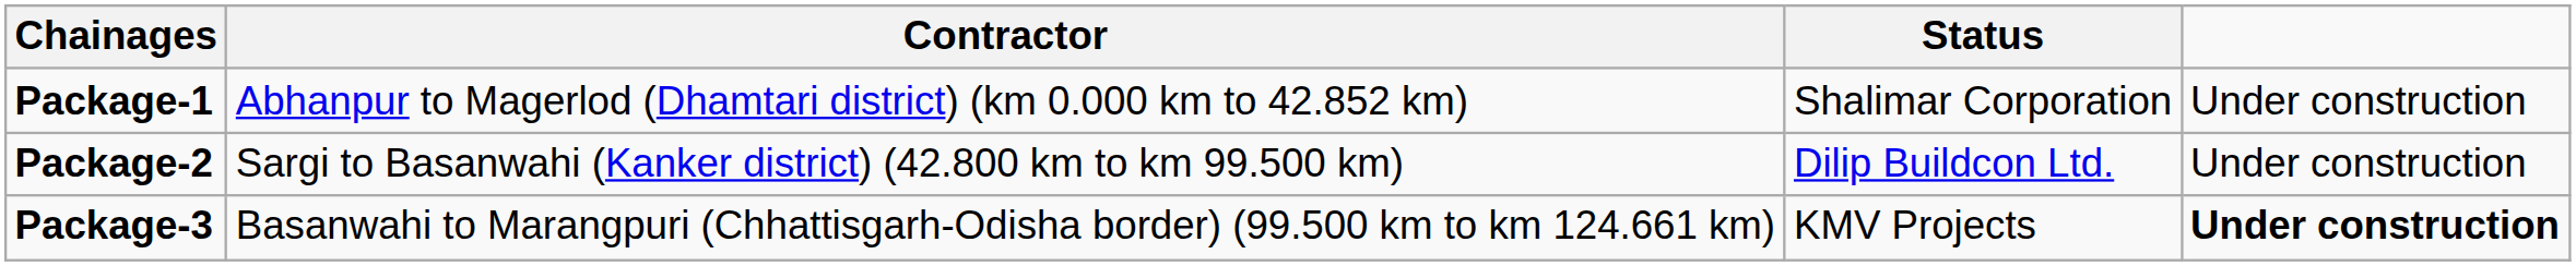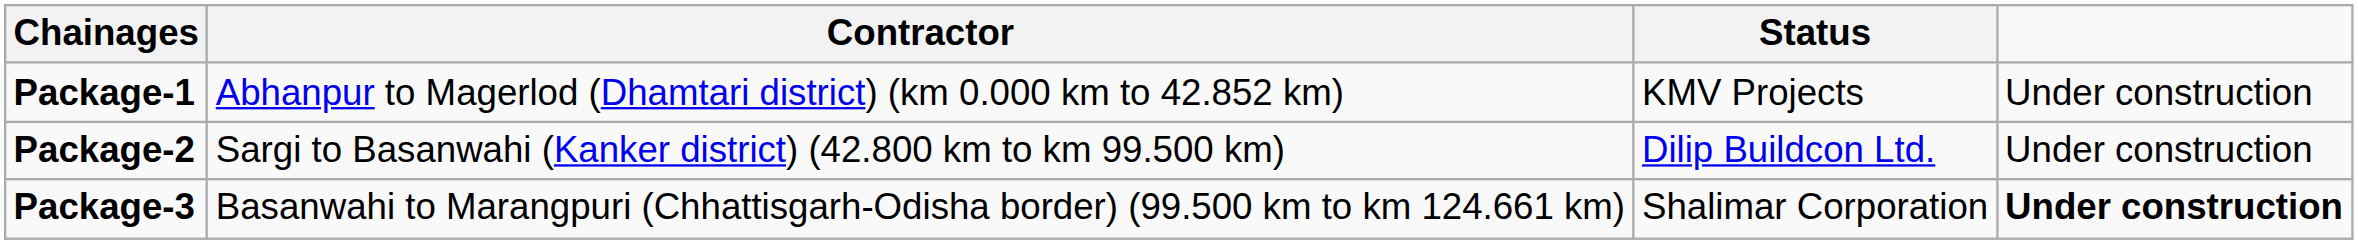Package-1 | Status: Shalimar Corporation -> KMV Projects
Package-3 | Status: KMV Projects -> Shalimar Corporation
